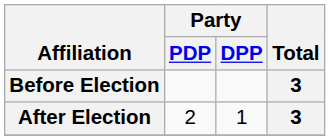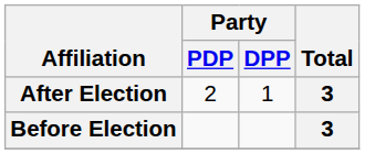rows swapped: Before Election <-> After Election
